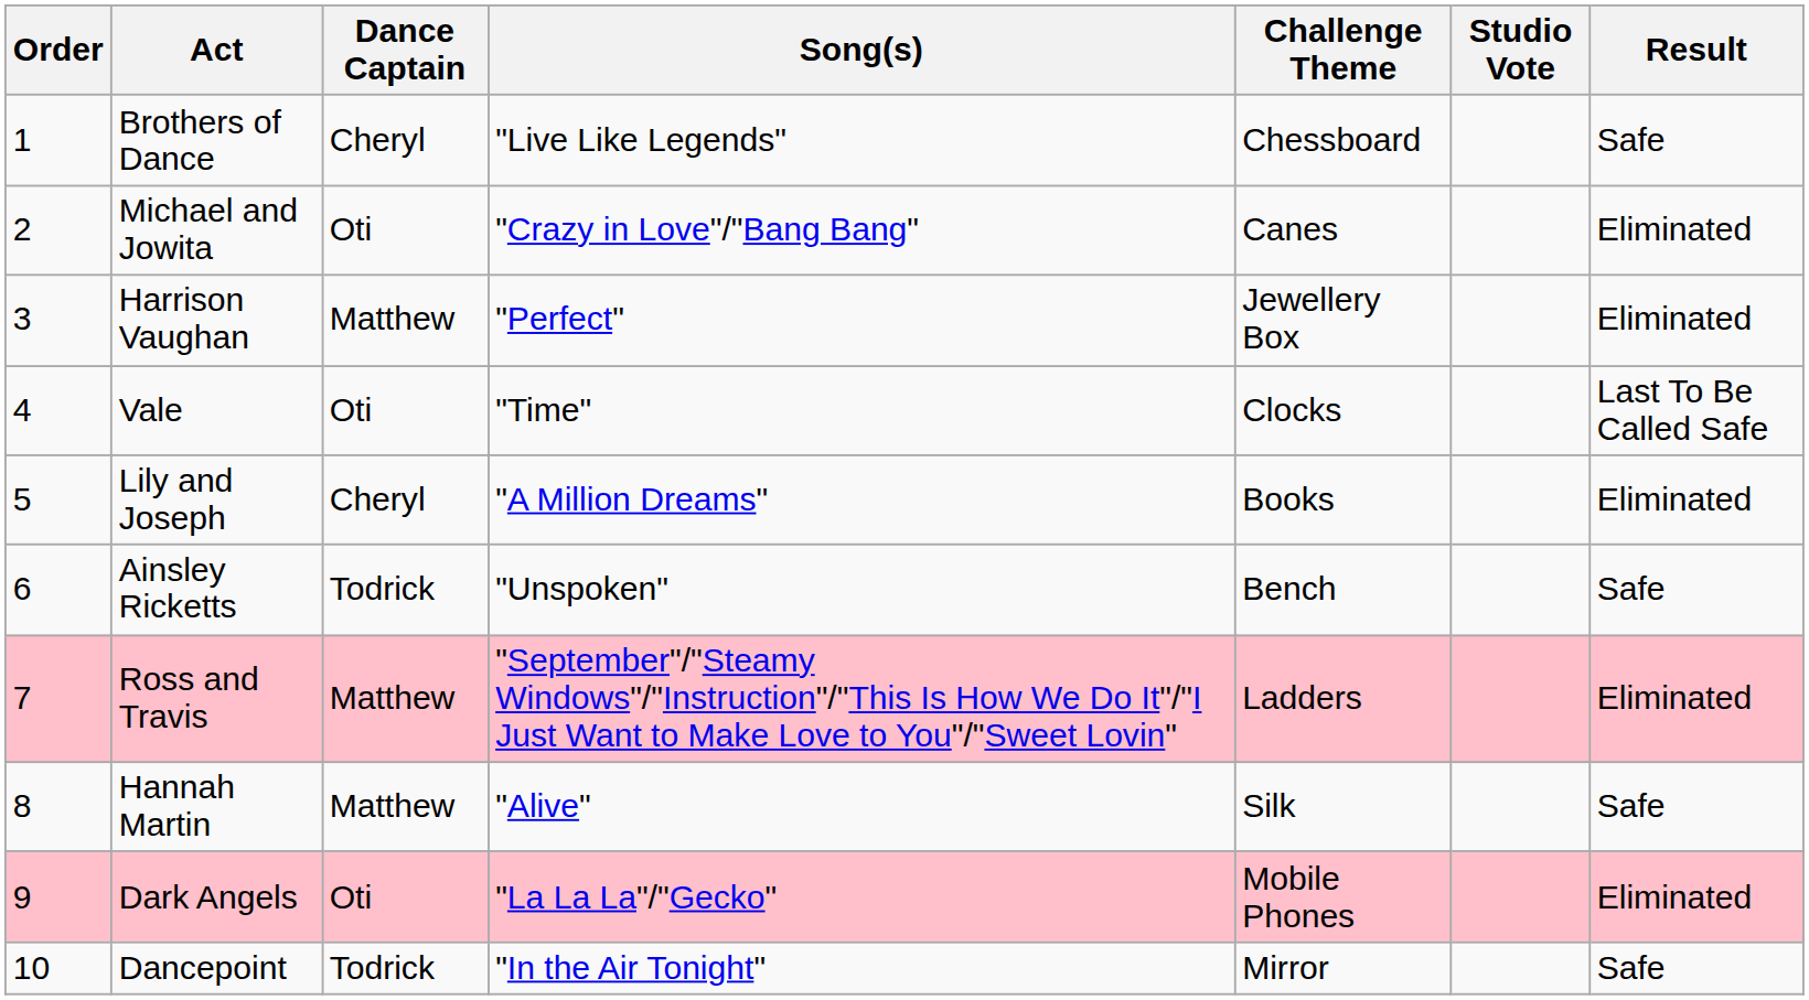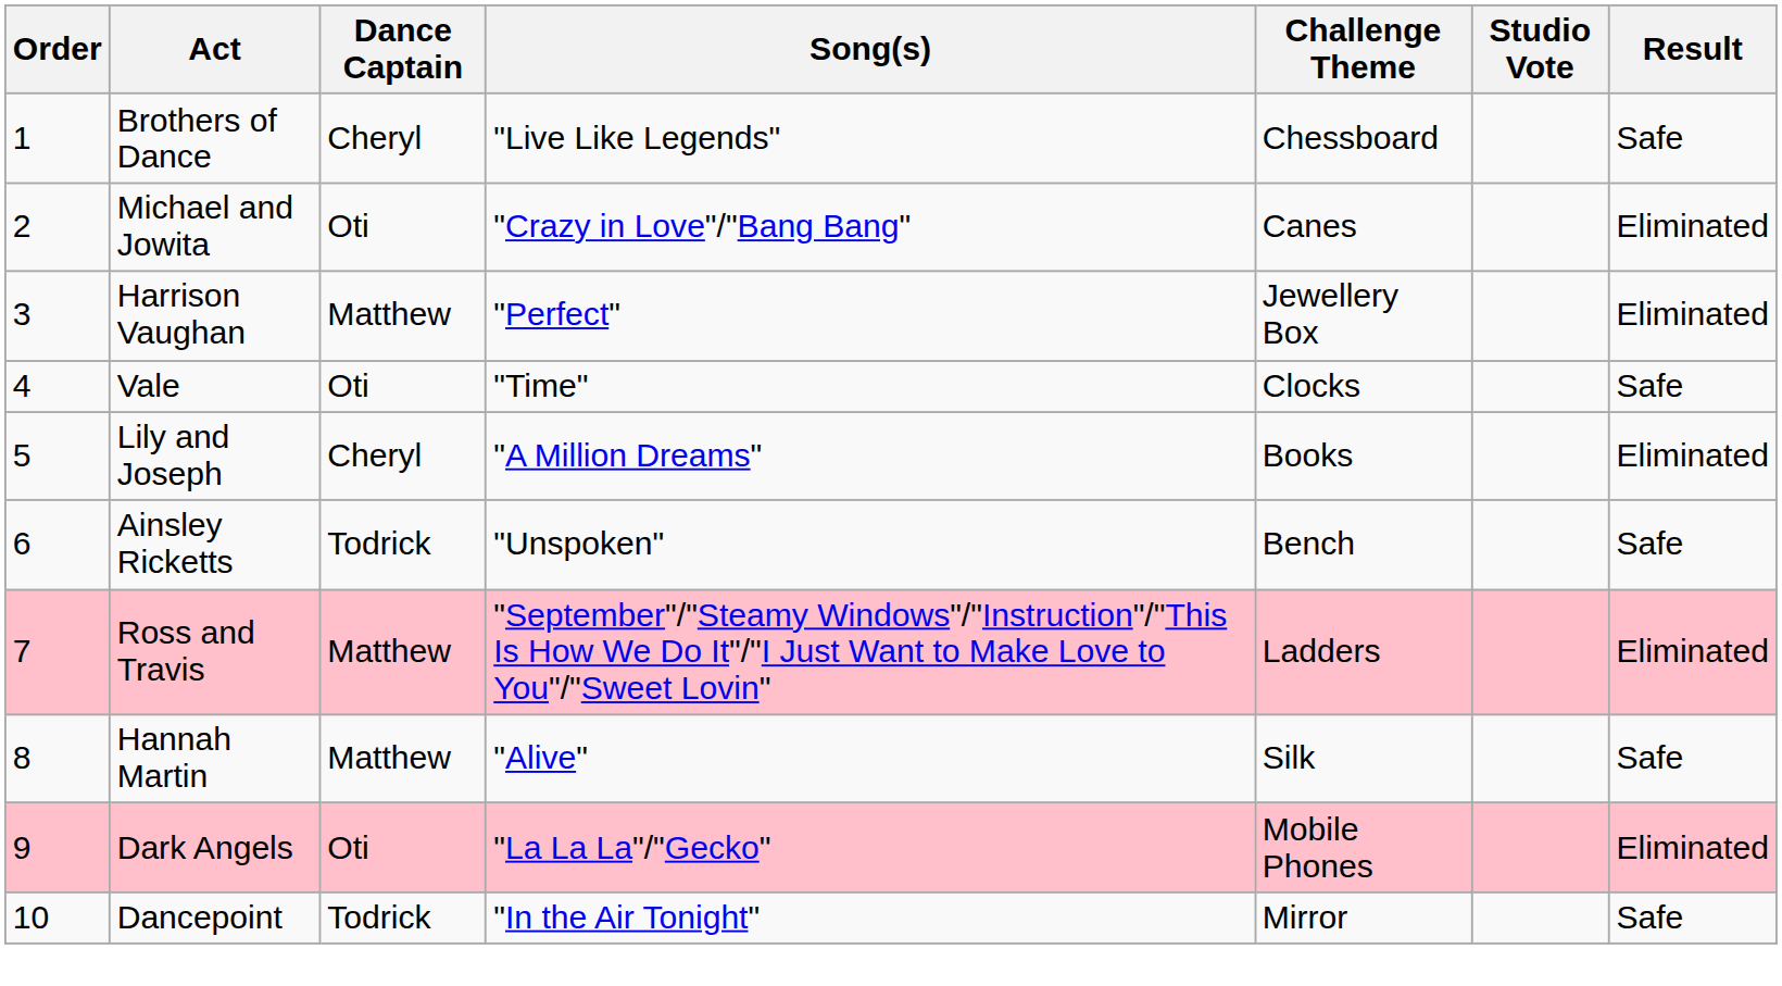Vale | Result: Last To Be Called Safe -> Safe
